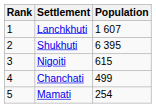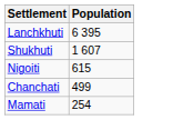- column: Rank | 1 | 2 | 3 | 4 | 5
Lanchkhuti | Population: 1 607 -> 6 395
Shukhuti | Population: 6 395 -> 1 607
